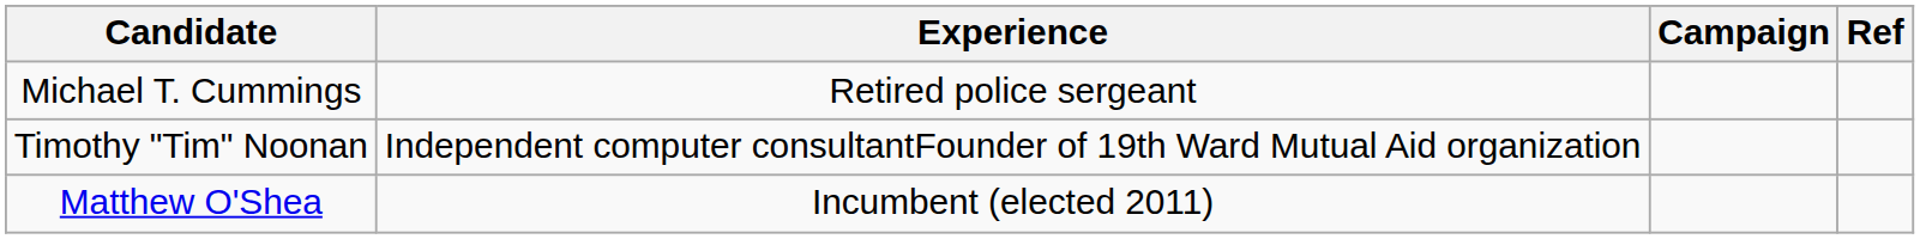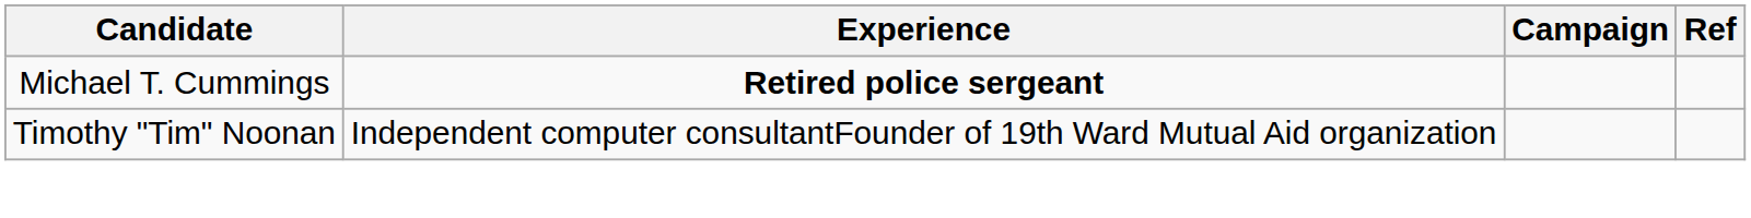Michael T. Cummings | Experience: normal -> bold
- row: Matthew O'Shea | Incumbent (elected 2011)
